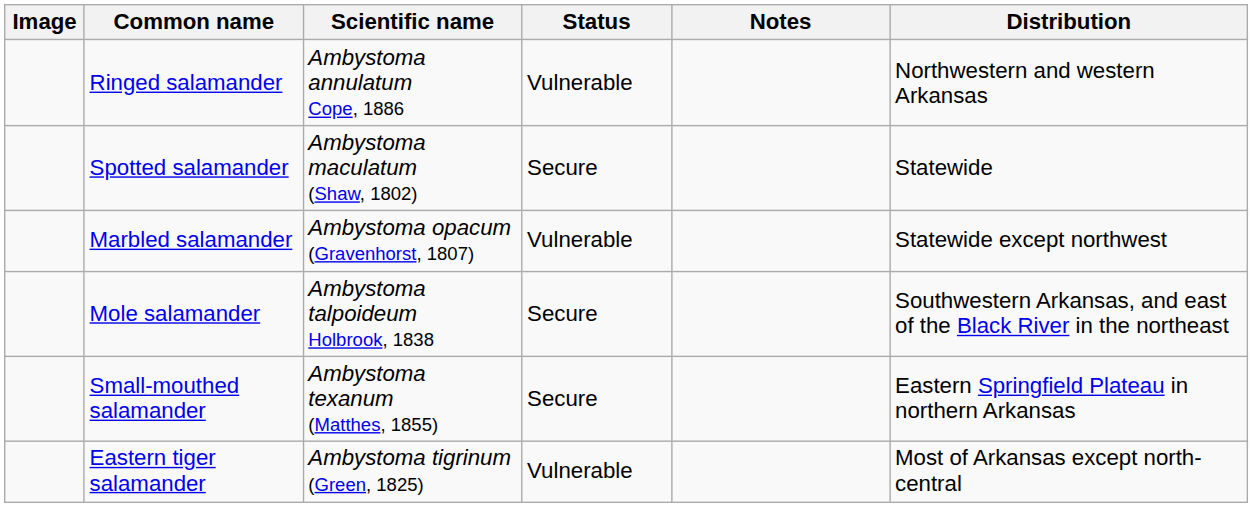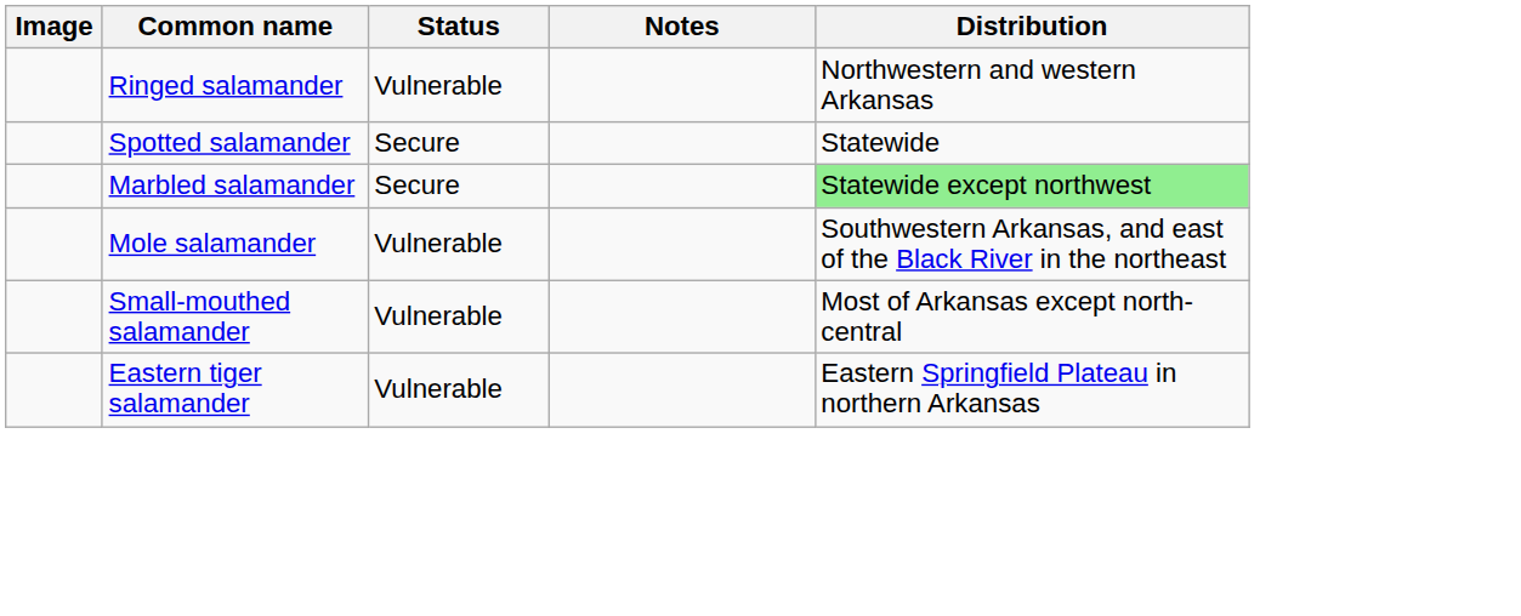- column: Scientific name | Ambystoma annulatum Cope, 1886 | Ambystoma maculatum (Shaw, 1802) | Ambystoma opacum (Gravenhorst, 1807) | Ambystoma talpoideum Holbrook, 1838 | Ambystoma texanum (Matthes, 1855) | Ambystoma tigrinum (Green, 1825)
Marbled salamander | Status: Vulnerable -> Secure
Marbled salamander | Distribution: no background -> lightgreen background
Mole salamander | Status: Secure -> Vulnerable
Small-mouthed salamander | Status: Secure -> Vulnerable
Small-mouthed salamander | Distribution: Eastern Springfield Plateau in northern Arkansas -> Most of Arkansas except north-central
Eastern tiger salamander | Distribution: Most of Arkansas except north-central -> Eastern Springfield Plateau in northern Arkansas
